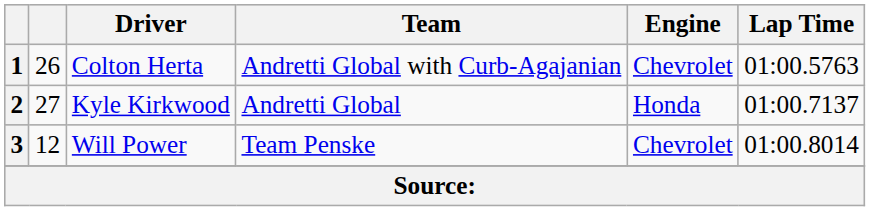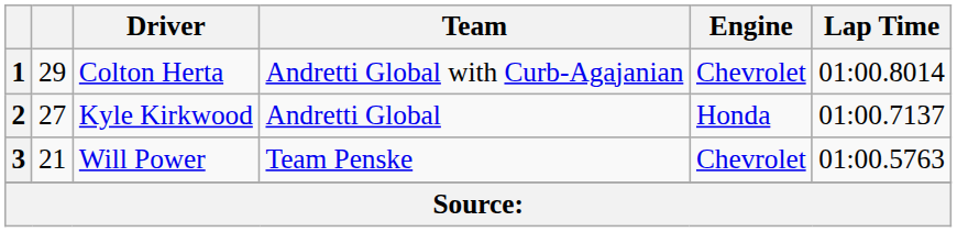1 | column 2: 26 -> 29
1 | Lap Time: 01:00.5763 -> 01:00.8014
3 | column 2: 12 -> 21
3 | Lap Time: 01:00.8014 -> 01:00.5763
